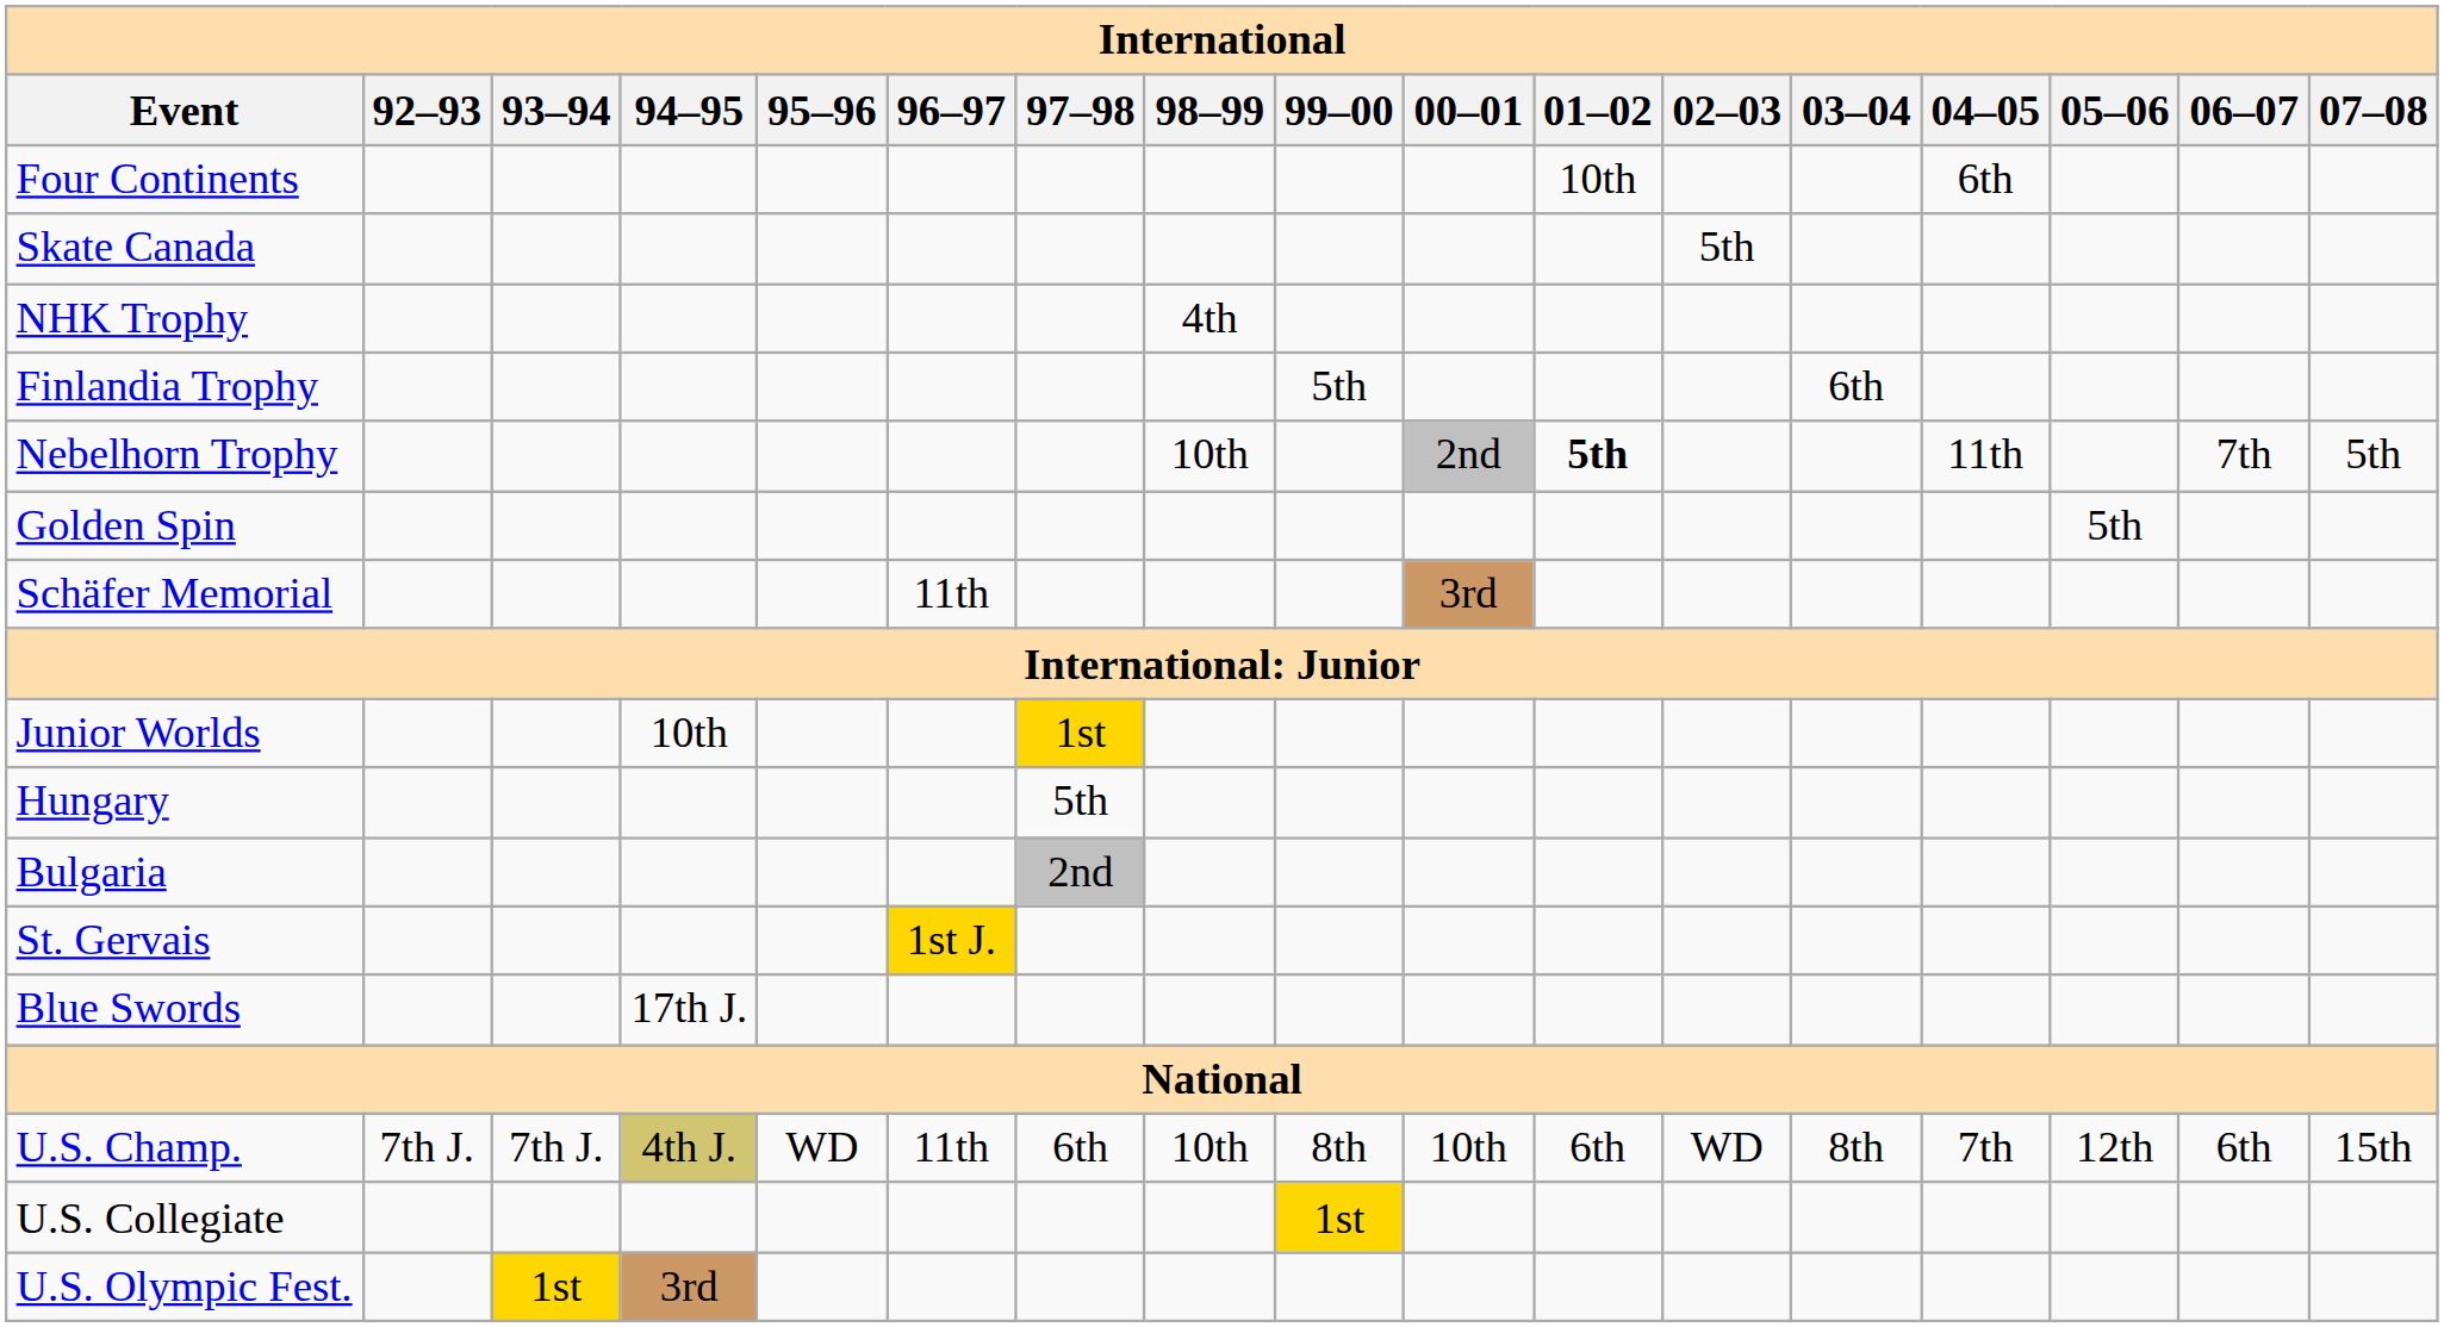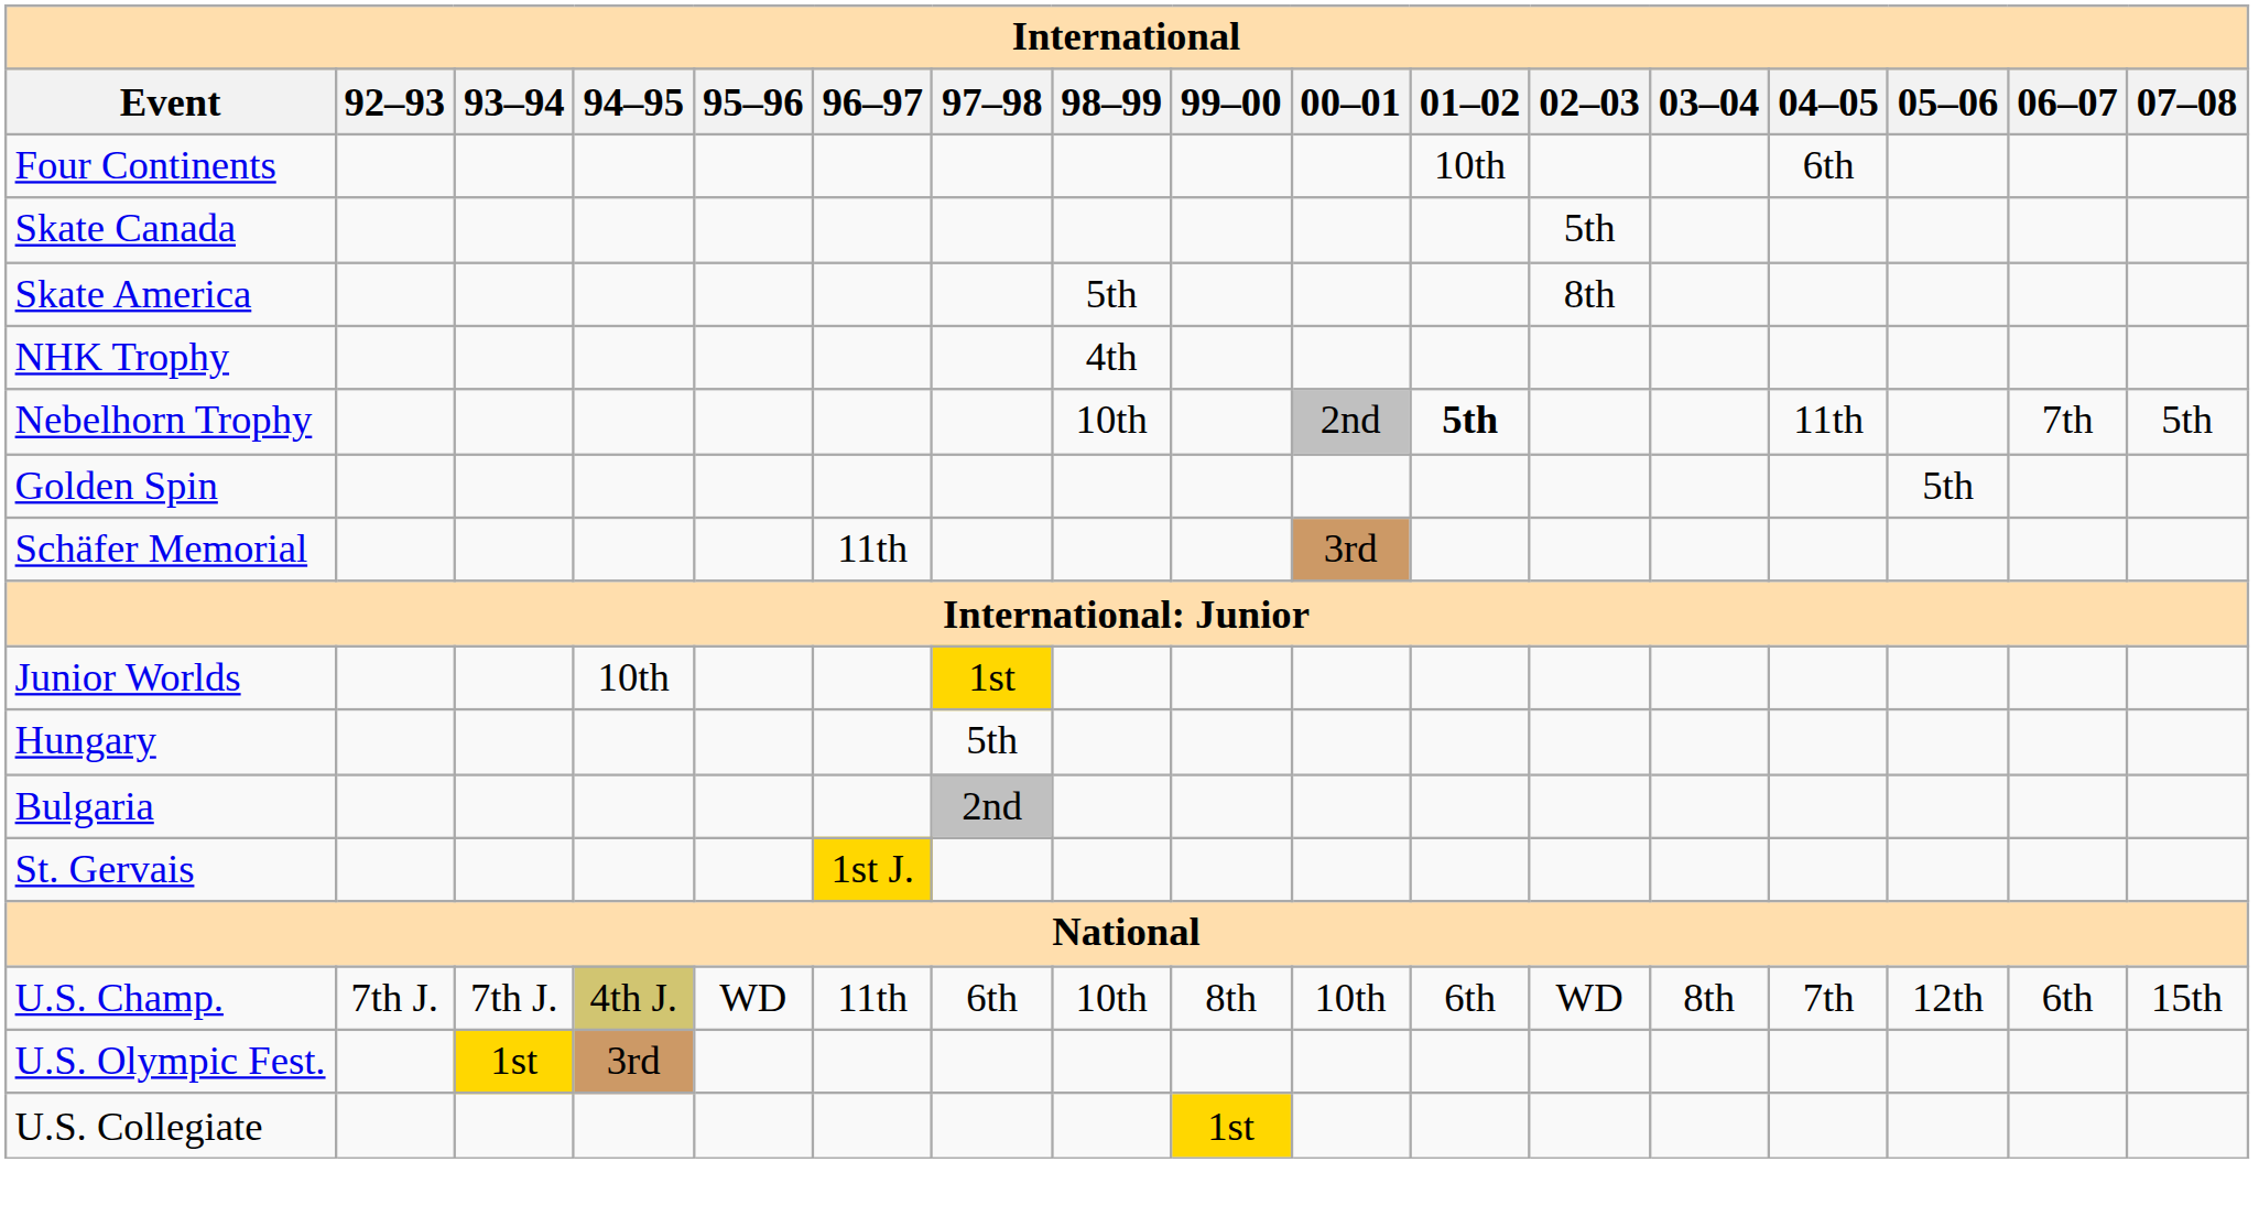+ row: Skate America | 5th | 8th
- row: Finlandia Trophy | 5th | 6th
- row: Blue Swords | 17th J.
rows swapped: U.S. Collegiate <-> U.S. Olympic Fest.
